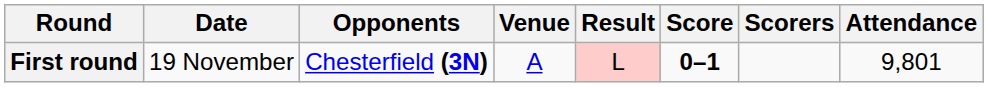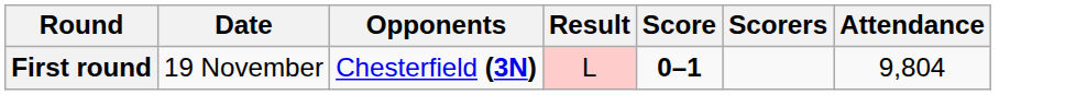- column: Venue | A
First round | Attendance: 9,801 -> 9,804
